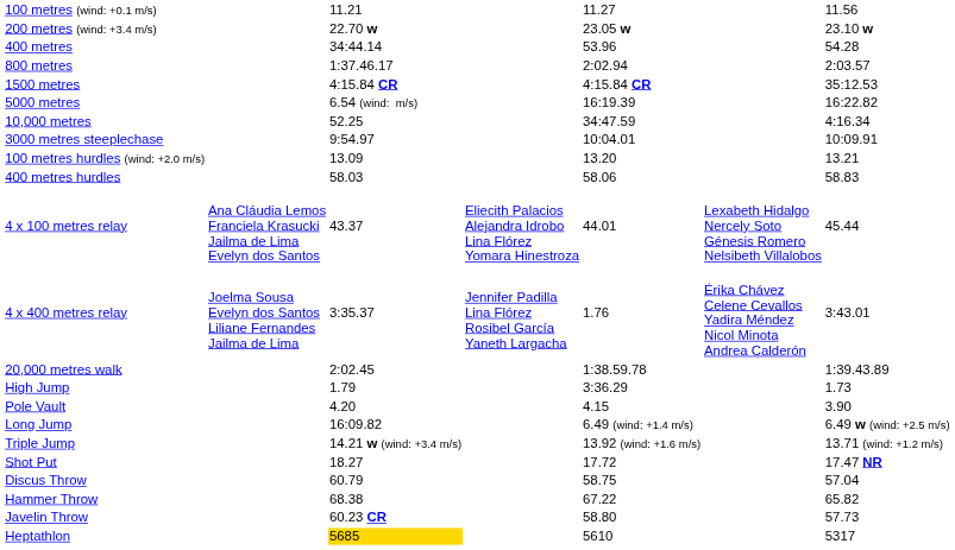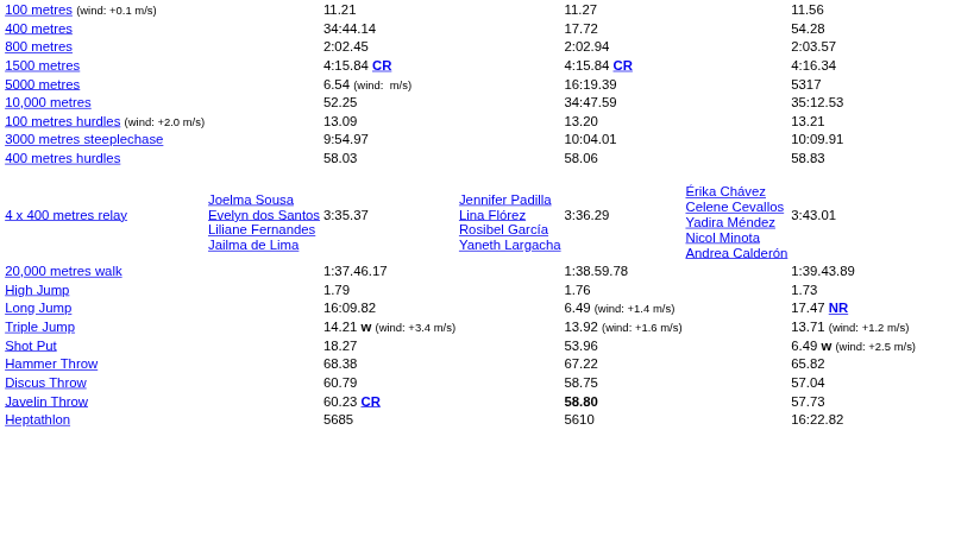- row: 200 metres (wind: +3.4 m/s) | 22.70 w | 23.05 w | 23.10 w
400 metres | column 5: 53.96 -> 17.72
800 metres | column 3: 1:37.46.17 -> 2:02.45
1500 metres | column 7: 35:12.53 -> 4:16.34
5000 metres | column 7: 16:22.82 -> 5317
10,000 metres | column 7: 4:16.34 -> 35:12.53
rows swapped: 3000 metres steeplechase <-> 100 metres hurdles (wind: +2.0 m/s)
- row: 4 x 100 metres relay | Ana Cláudia Lemos Franciela Krasucki Jailma de Lima Evelyn dos Santos | 43.37 | Eliecith Palacios Alejandra Idrobo Lina Flórez Yomara Hinestroza | 44.01 | Lexabeth Hidalgo Nercely Soto Génesis Romero Nelsibeth Villalobos | 45.44
4 x 400 metres relay | column 5: 1.76 -> 3:36.29
20,000 metres walk | column 3: 2:02.45 -> 1:37.46.17
High Jump | column 5: 3:36.29 -> 1.76
- row: Pole Vault | 4.20 | 4.15 | 3.90
Long Jump | column 7: 6.49 w (wind: +2.5 m/s) -> 17.47 NR
Shot Put | column 5: 17.72 -> 53.96
Shot Put | column 7: 17.47 NR -> 6.49 w (wind: +2.5 m/s)
rows swapped: Discus Throw <-> Hammer Throw
Javelin Throw | column 5: normal -> bold
Heptathlon | column 3: gold background -> no background
Heptathlon | column 7: 5317 -> 16:22.82
